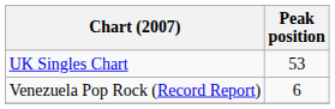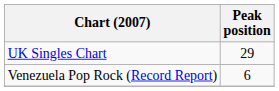UK Singles Chart | Peak position: 53 -> 29
